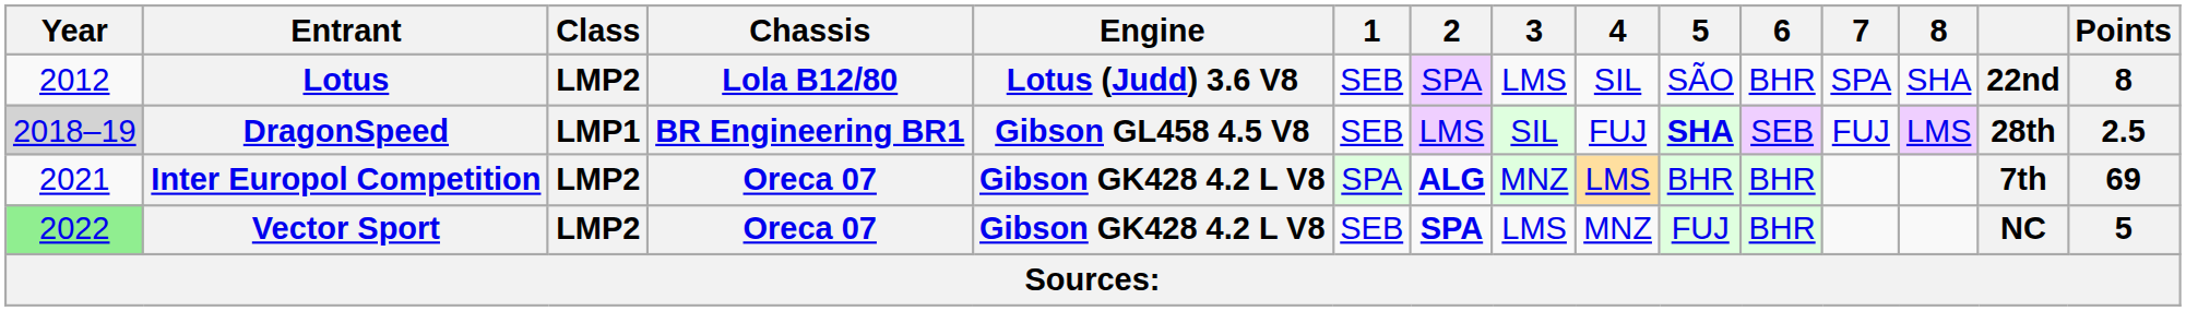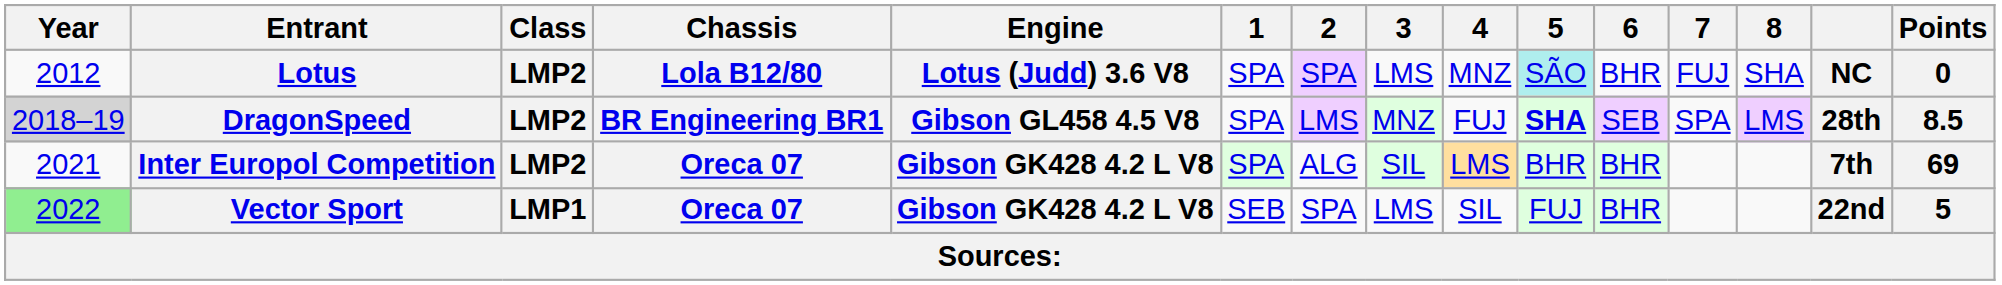Lotus | 1: SEB -> SPA
Lotus | 4: SIL -> MNZ
Lotus | 5: no background -> paleturquoise background
Lotus | 7: SPA -> FUJ
Lotus | column 14: 22nd -> NC
Lotus | Points: 8 -> 0
DragonSpeed | Class: LMP1 -> LMP2
DragonSpeed | 1: SEB -> SPA
DragonSpeed | 3: SIL -> MNZ
DragonSpeed | 7: FUJ -> SPA
DragonSpeed | Points: 2.5 -> 8.5
Inter Europol Competition | 2: bold -> normal
Inter Europol Competition | 3: MNZ -> SIL
Vector Sport | Class: LMP2 -> LMP1
Vector Sport | 2: bold -> normal
Vector Sport | 4: MNZ -> SIL
Vector Sport | column 14: NC -> 22nd
